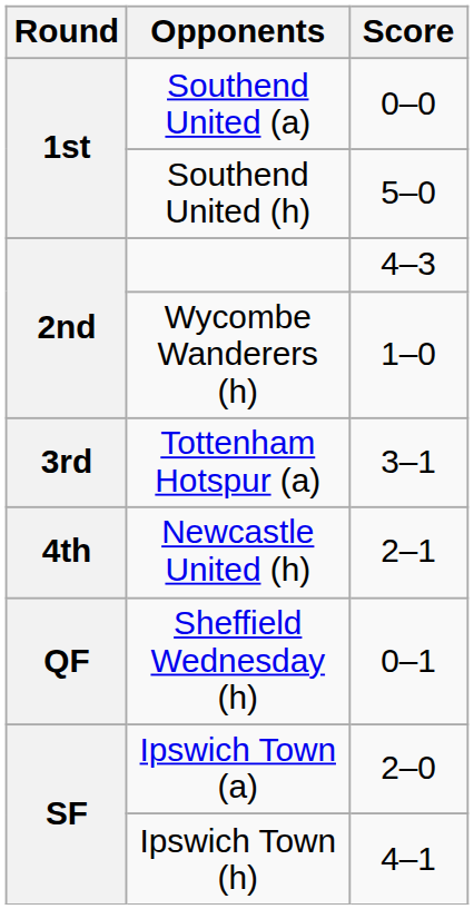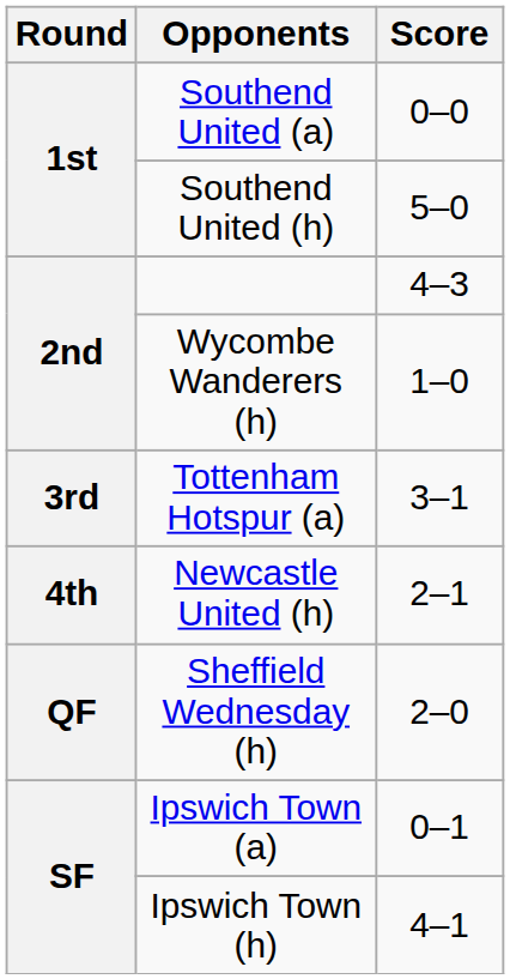Sheffield Wednesday (h) | Score: 0–1 -> 2–0
Ipswich Town (a) | Score: 2–0 -> 0–1
